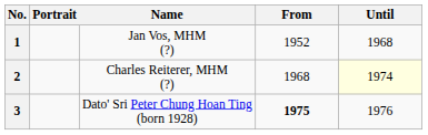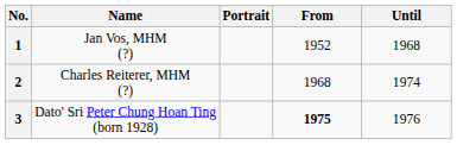columns swapped: Portrait <-> Name
2 | Until: lightyellow background -> no background
